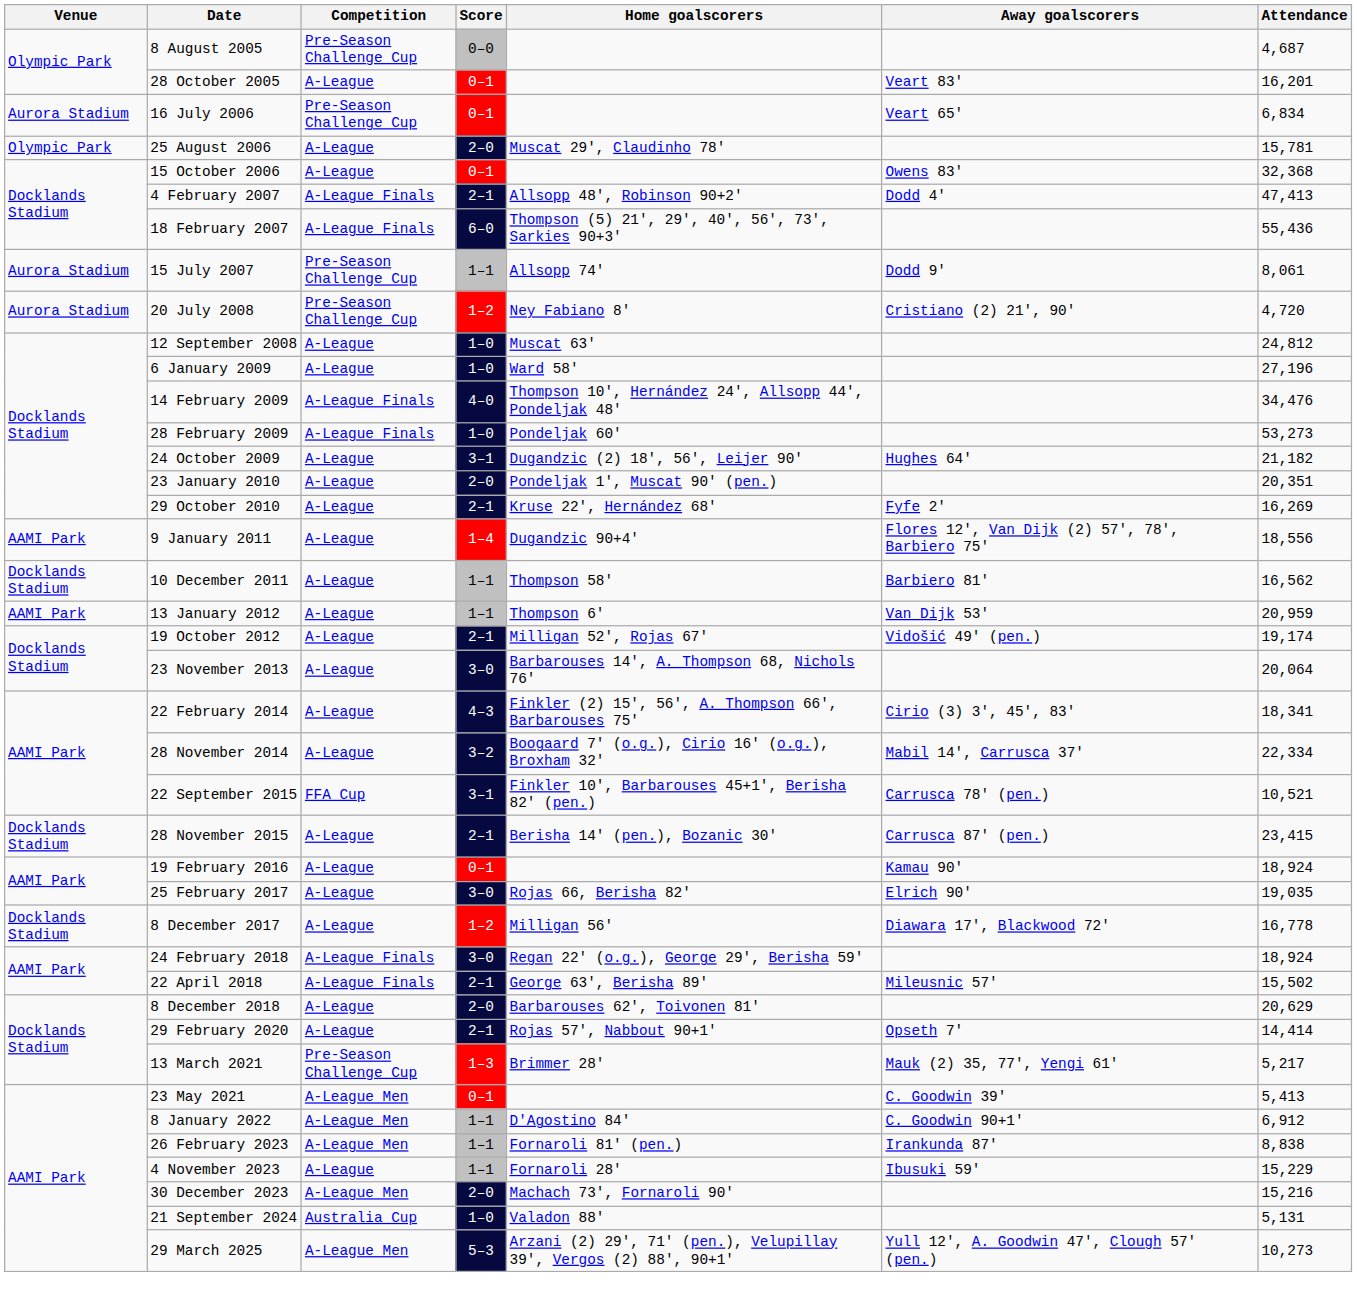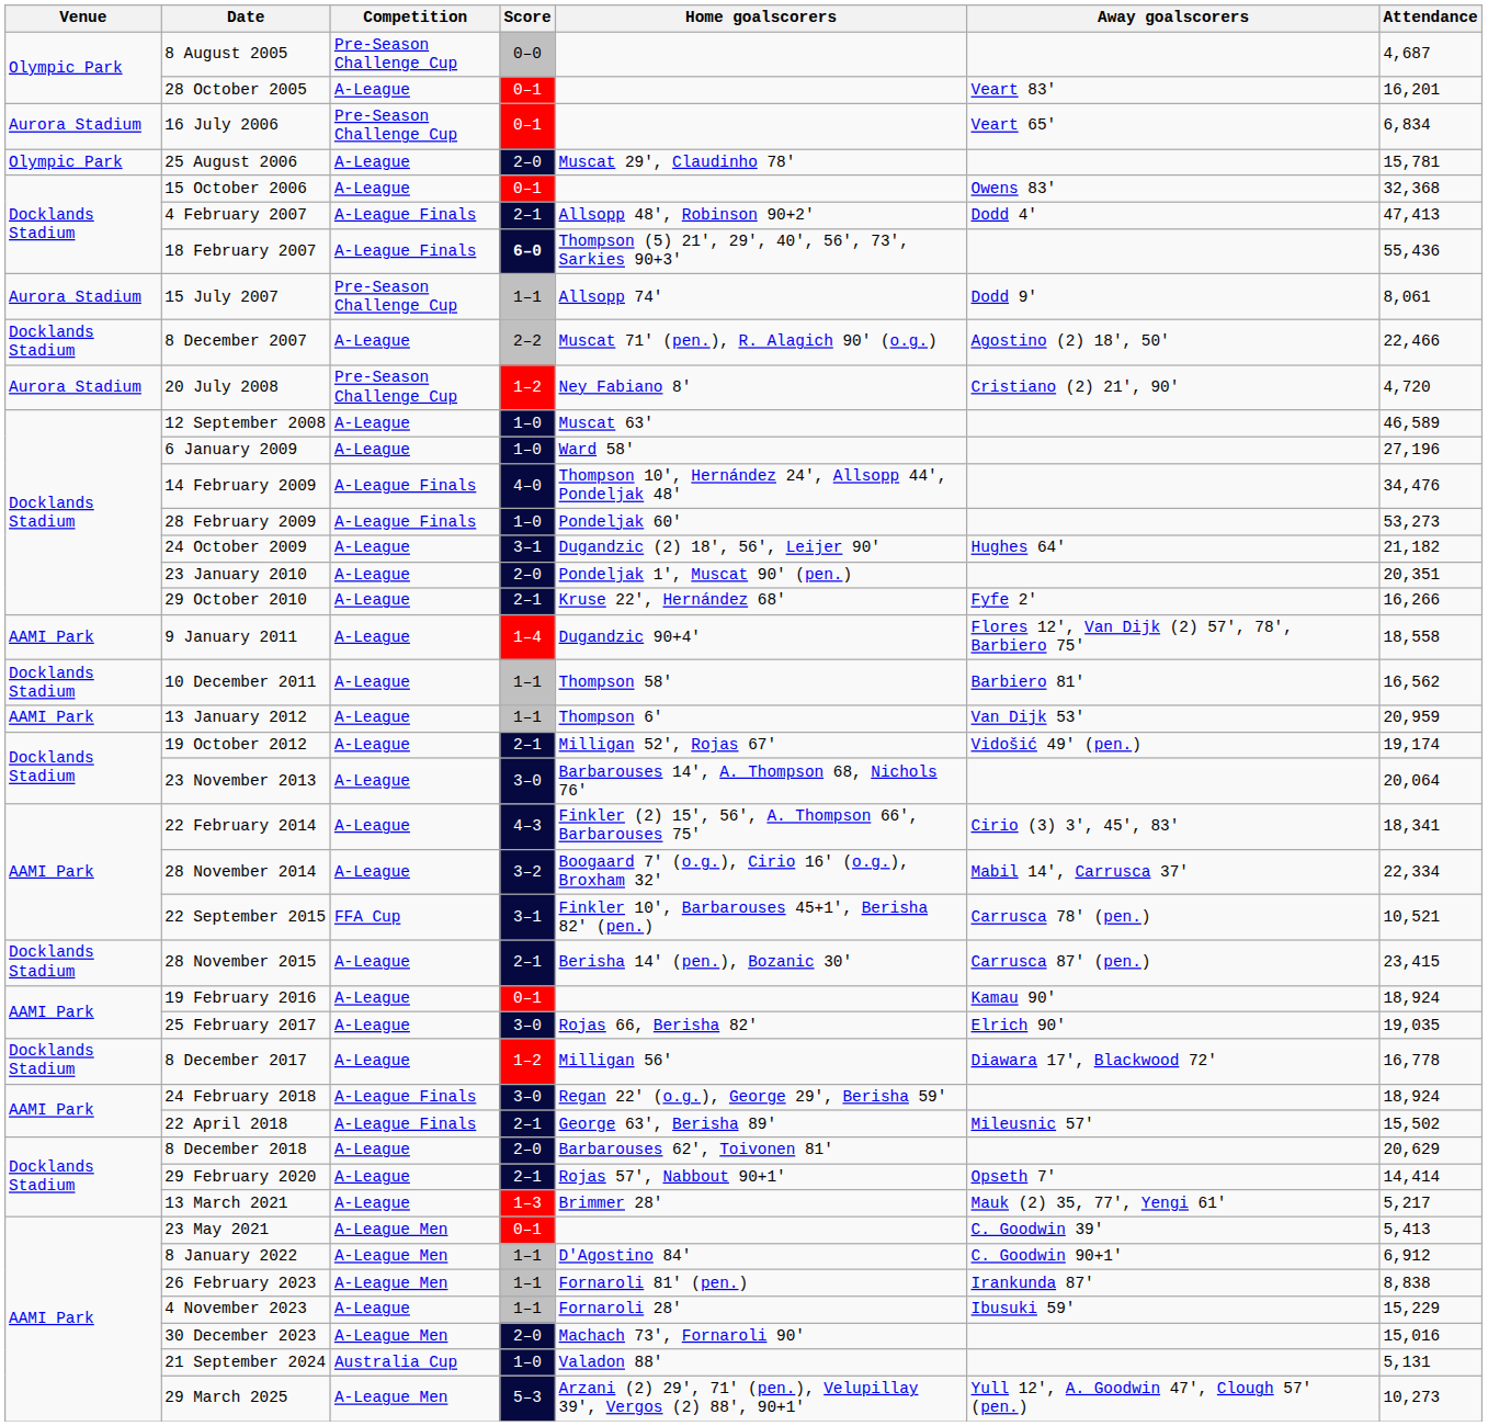18 February 2007 | Score: normal -> bold
+ row: Docklands Stadium | 8 December 2007 | A-League | 2–2 | Muscat 71' (pen.), R. Alagich 90' (o.g.) | Agostino (2) 18', 50' | 22,466
12 September 2008 | Attendance: 24,812 -> 46,589
29 October 2010 | Attendance: 16,269 -> 16,266
9 January 2011 | Attendance: 18,556 -> 18,558
13 March 2021 | Competition: Pre-Season Challenge Cup -> A-League
30 December 2023 | Attendance: 15,216 -> 15,016
